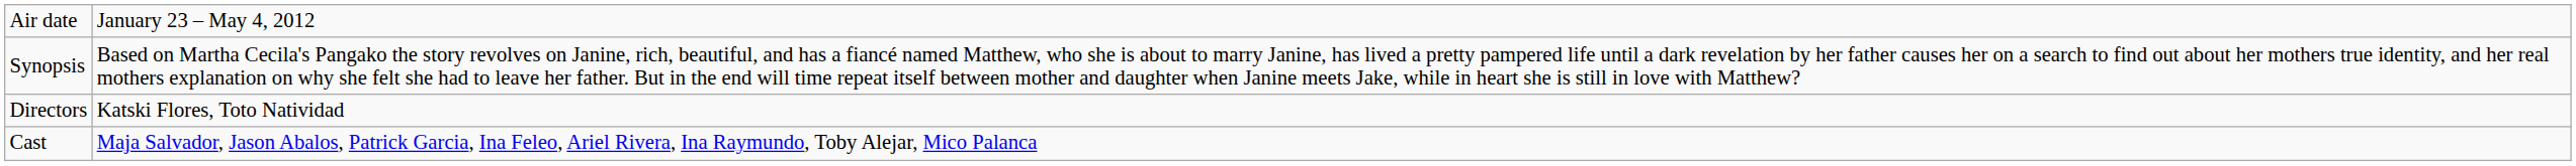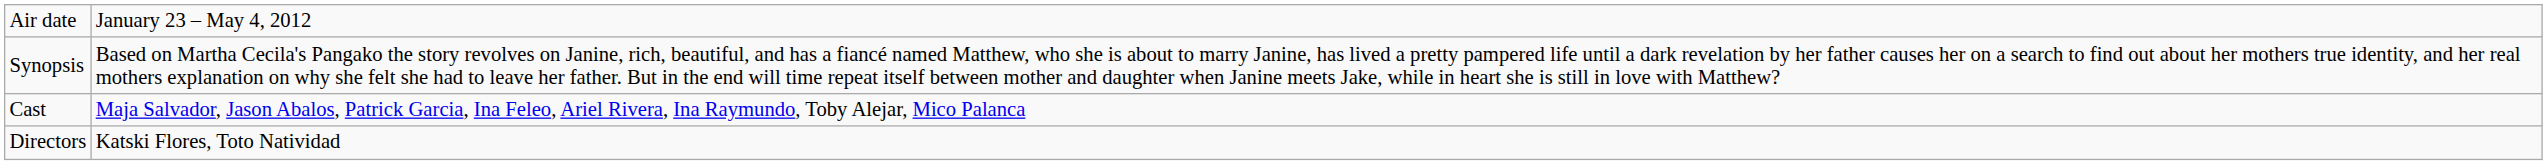rows swapped: Directors <-> Cast
